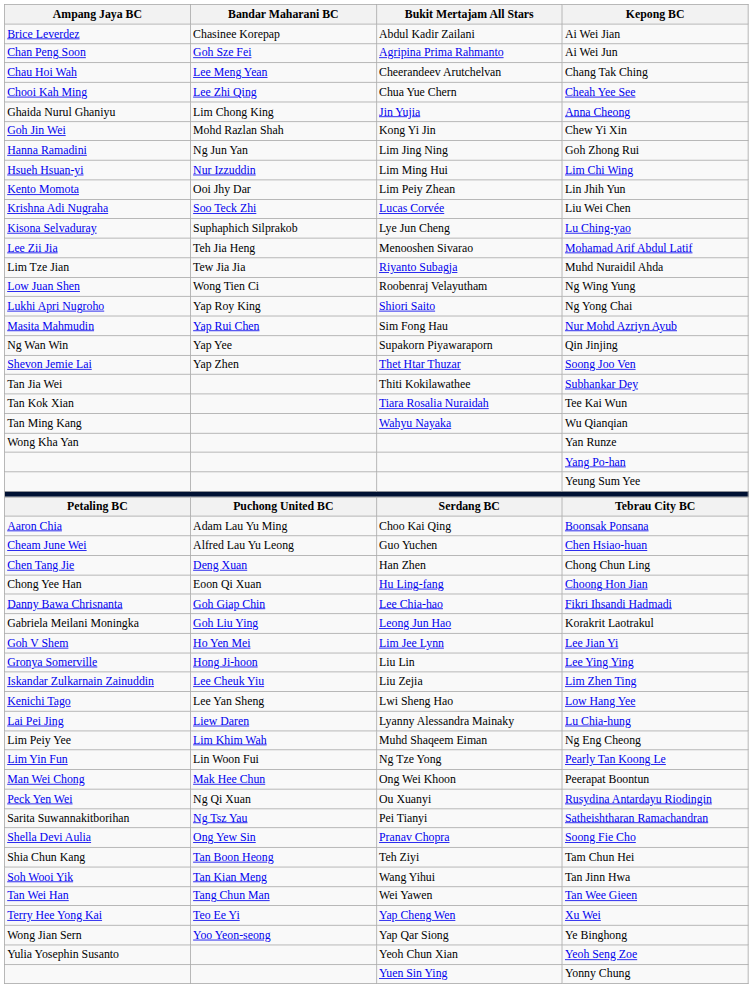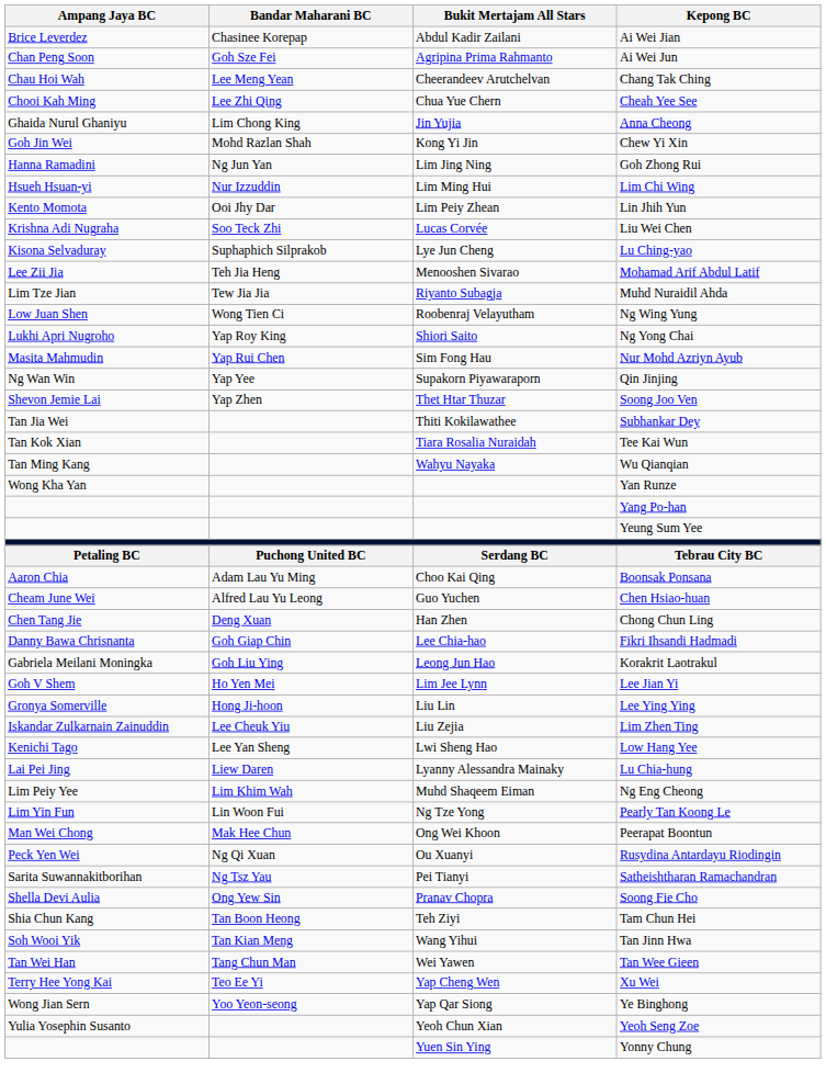- row: Chong Yee Han | Eoon Qi Xuan | Hu Ling-fang | Choong Hon Jian
